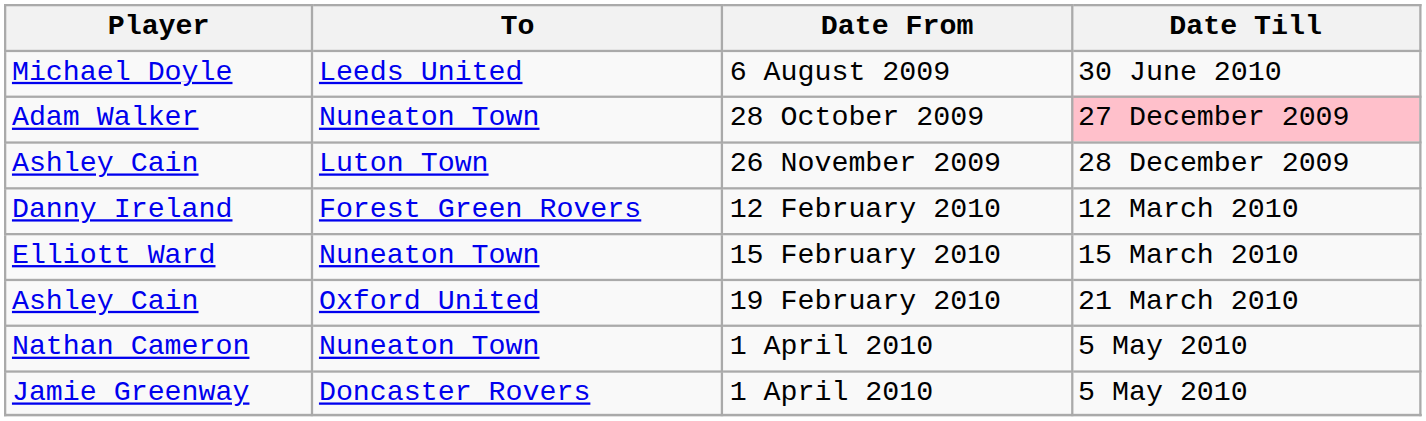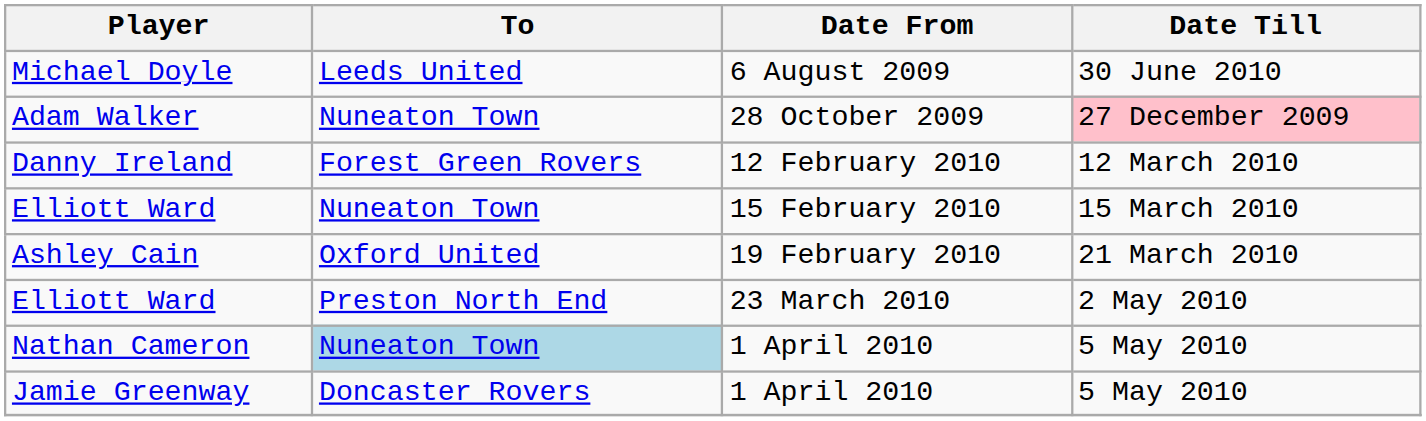- row: Ashley Cain | Luton Town | 26 November 2009 | 28 December 2009
+ row: Elliott Ward | Preston North End | 23 March 2010 | 2 May 2010
Nathan Cameron / 1 April 2010 | To: no background -> lightblue background
